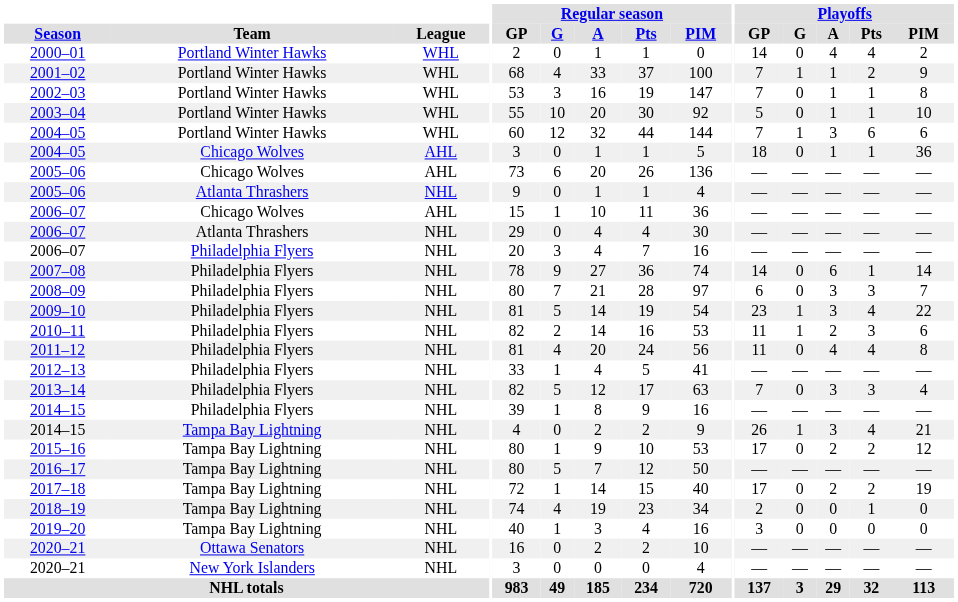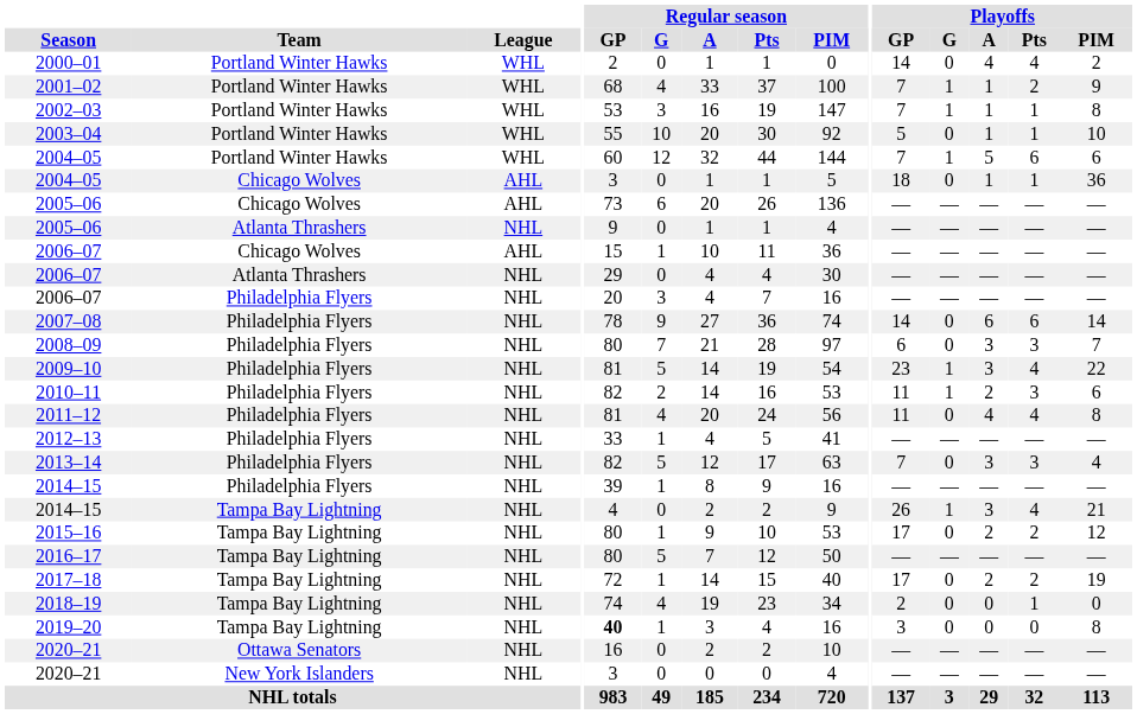2002–03 | Playoffs / G: 0 -> 1
2004–05 / Portland Winter Hawks | Playoffs / A: 3 -> 5
2007–08 | Playoffs / Pts: 1 -> 6
2019–20 | Regular season / GP: normal -> bold
2019–20 | Playoffs / PIM: 0 -> 8
